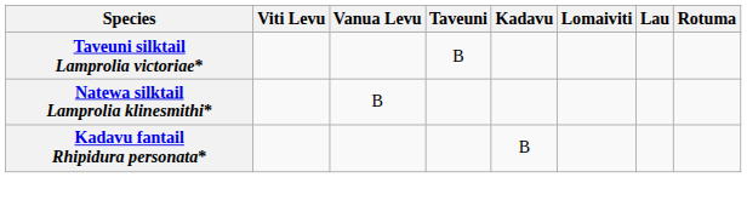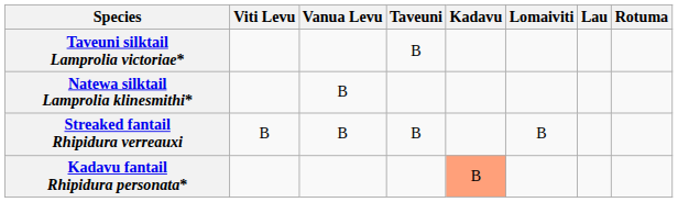+ row: Streaked fantail Rhipidura verreauxi | B | B | B | B
Kadavu fantail Rhipidura personata* | Kadavu: no background -> lightsalmon background
